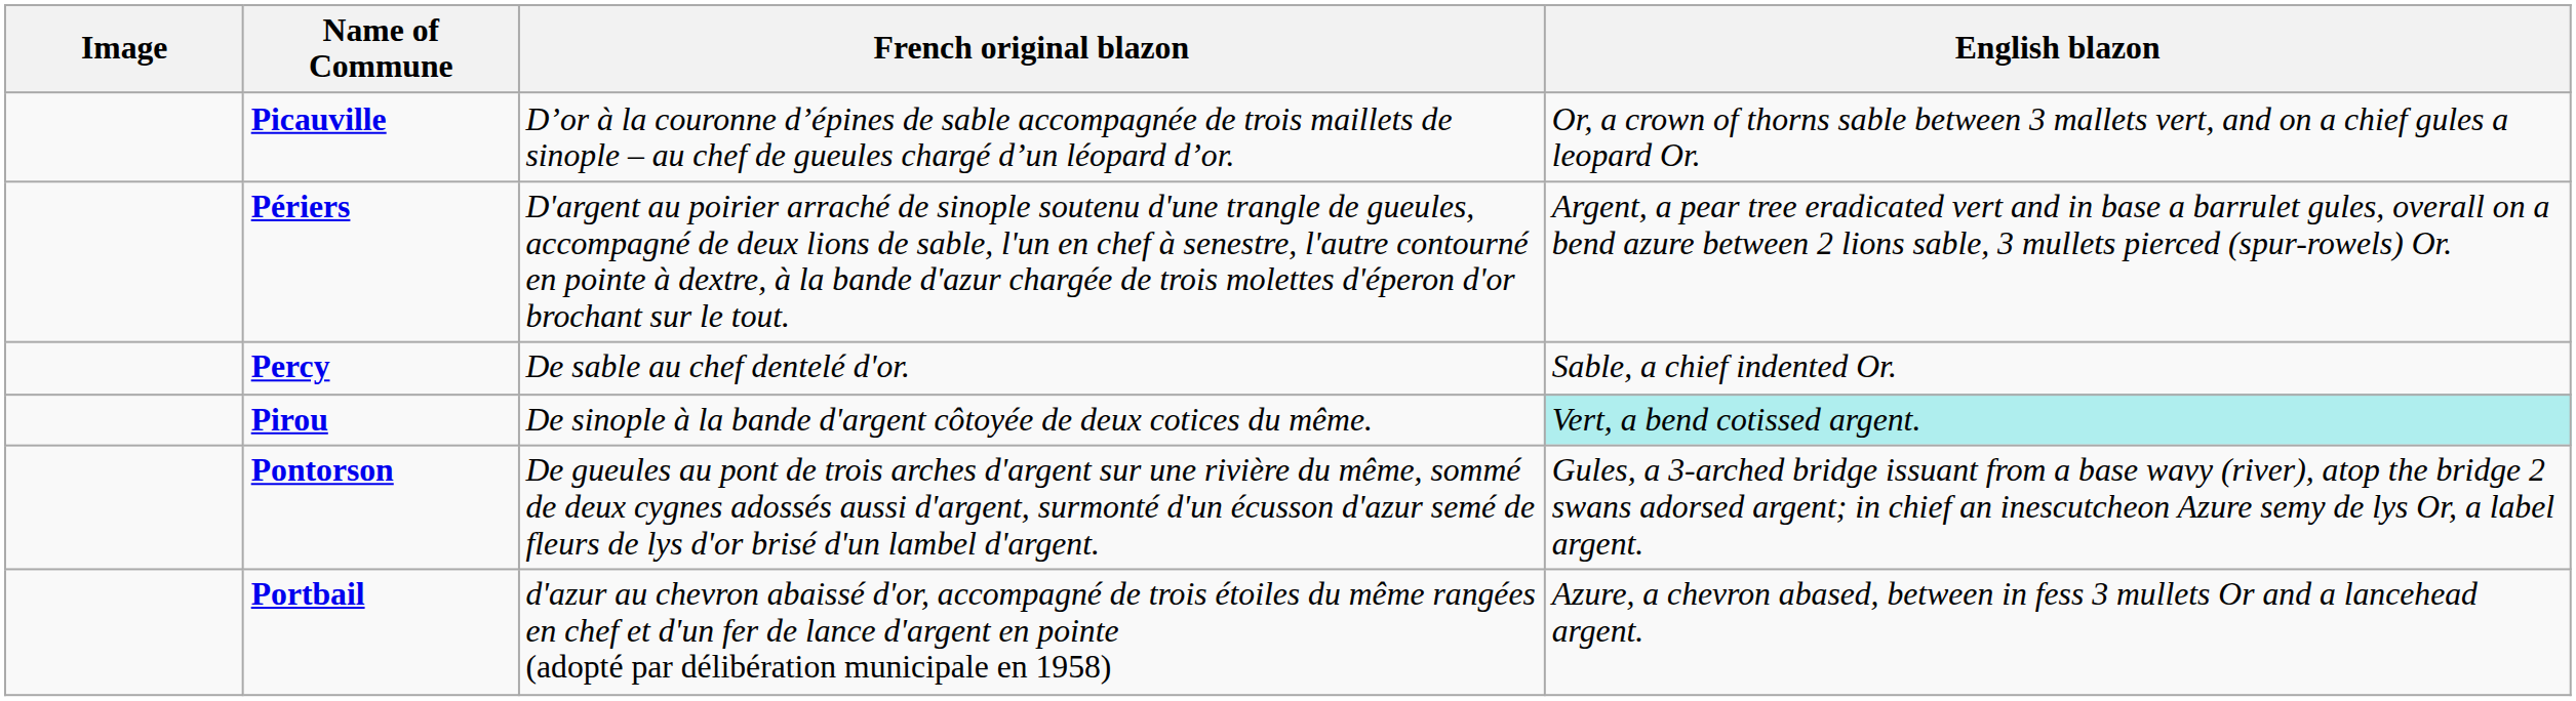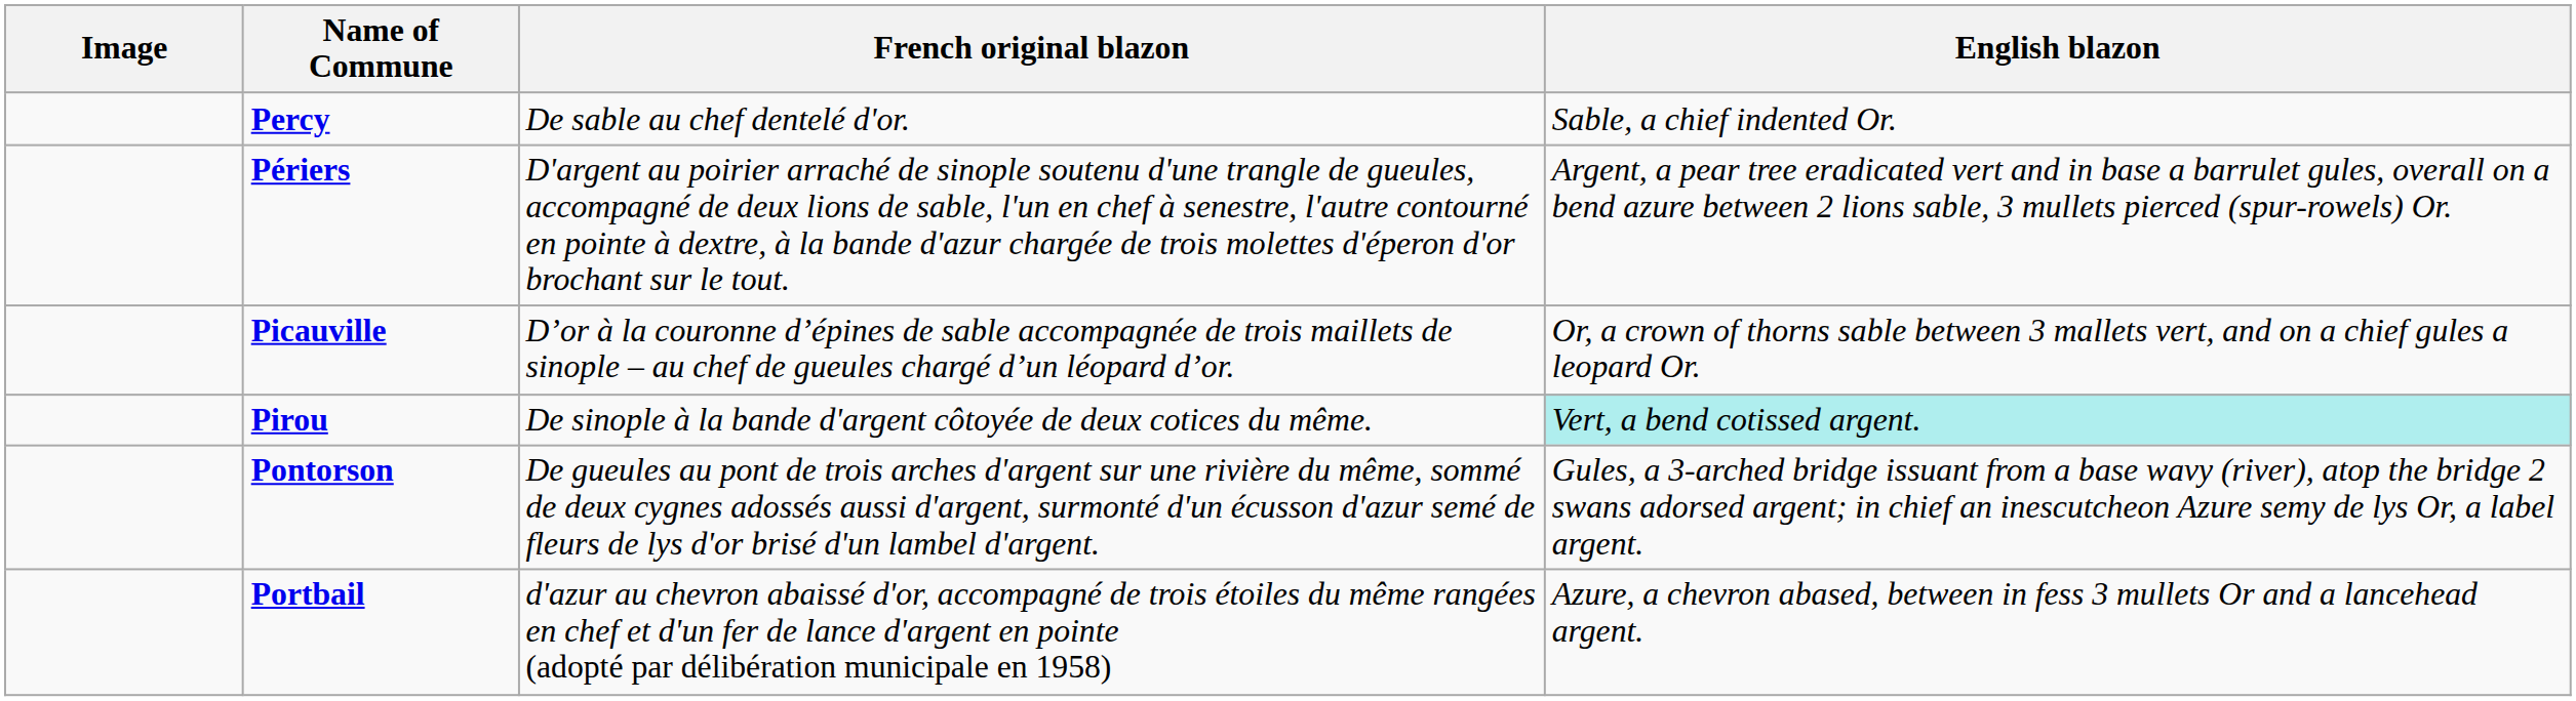rows swapped: Percy <-> Picauville
